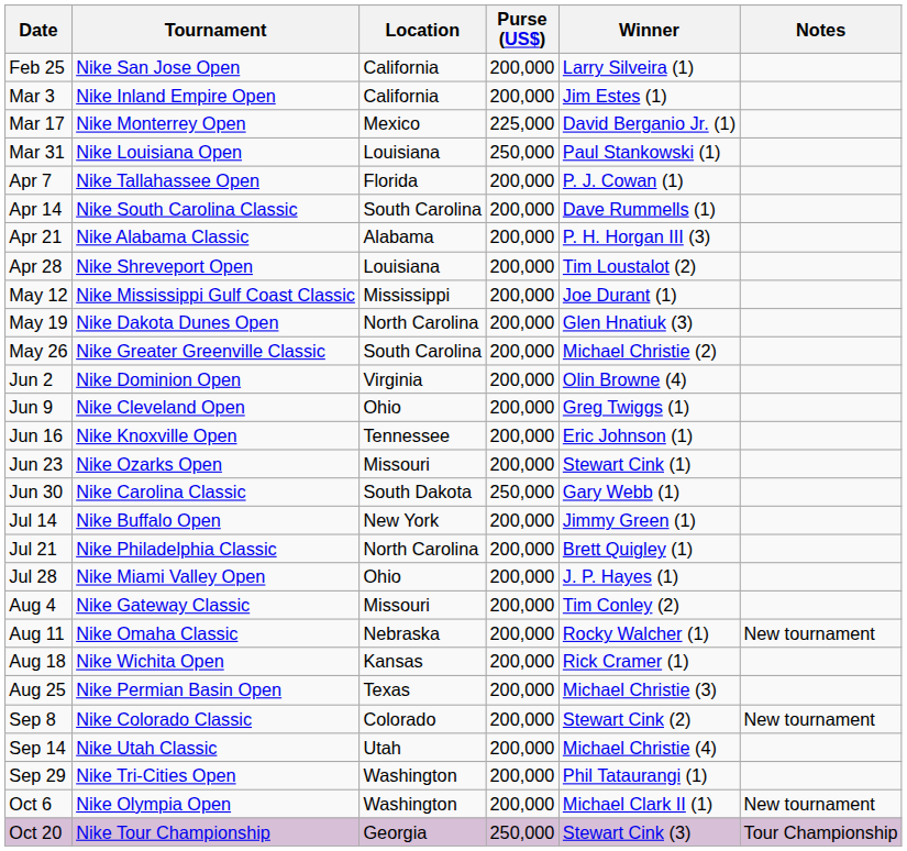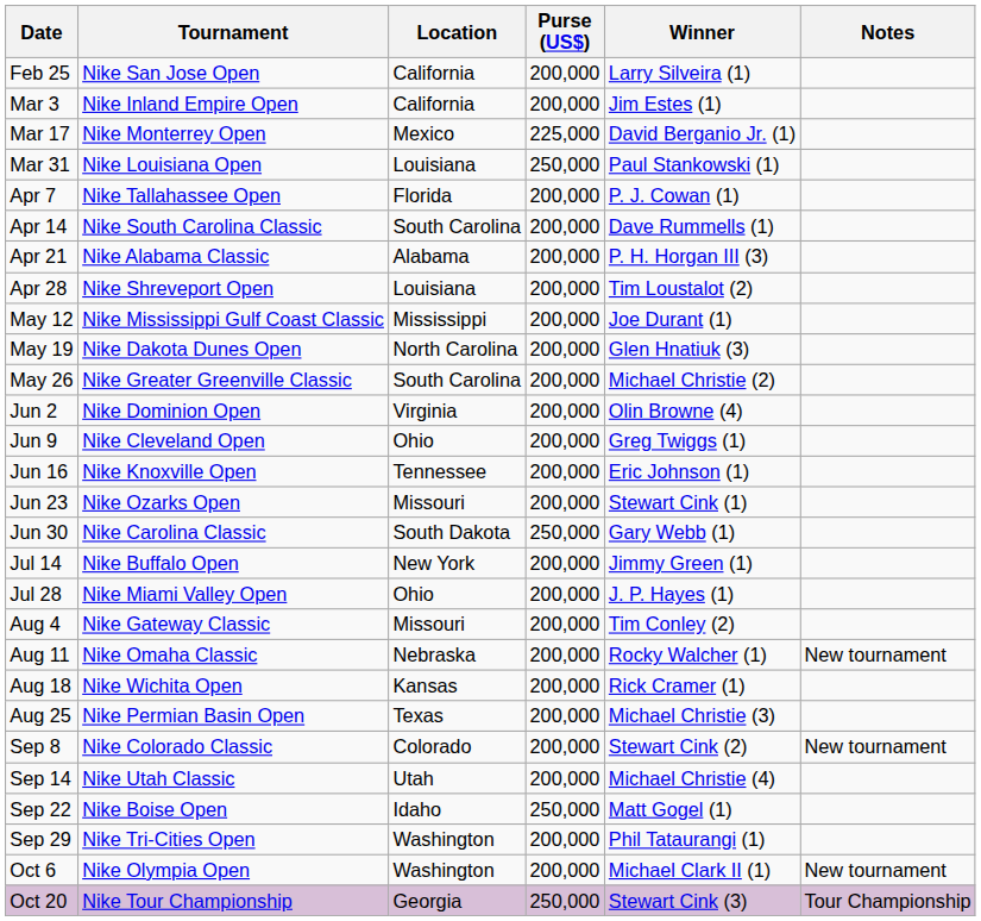- row: Jul 21 | Nike Philadelphia Classic | North Carolina | 200,000 | Brett Quigley (1)
+ row: Sep 22 | Nike Boise Open | Idaho | 250,000 | Matt Gogel (1)
